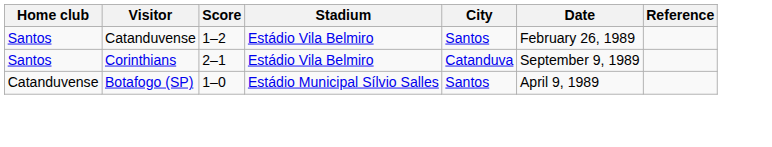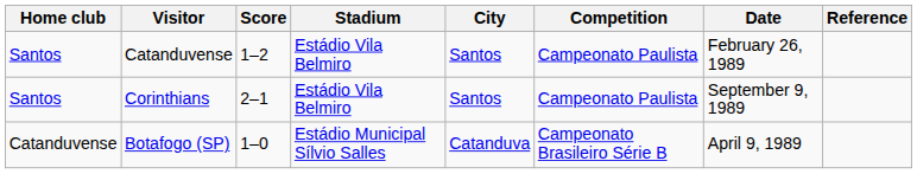+ column: Competition | Campeonato Paulista | Campeonato Paulista | Campeonato Brasileiro Série B
Corinthians | City: Catanduva -> Santos
Botafogo (SP) | City: Santos -> Catanduva
